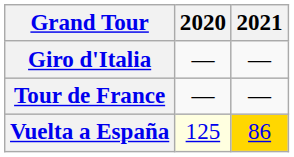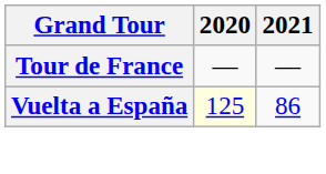- row: Giro d'Italia | — | —
Vuelta a España | 2021: gold background -> no background
